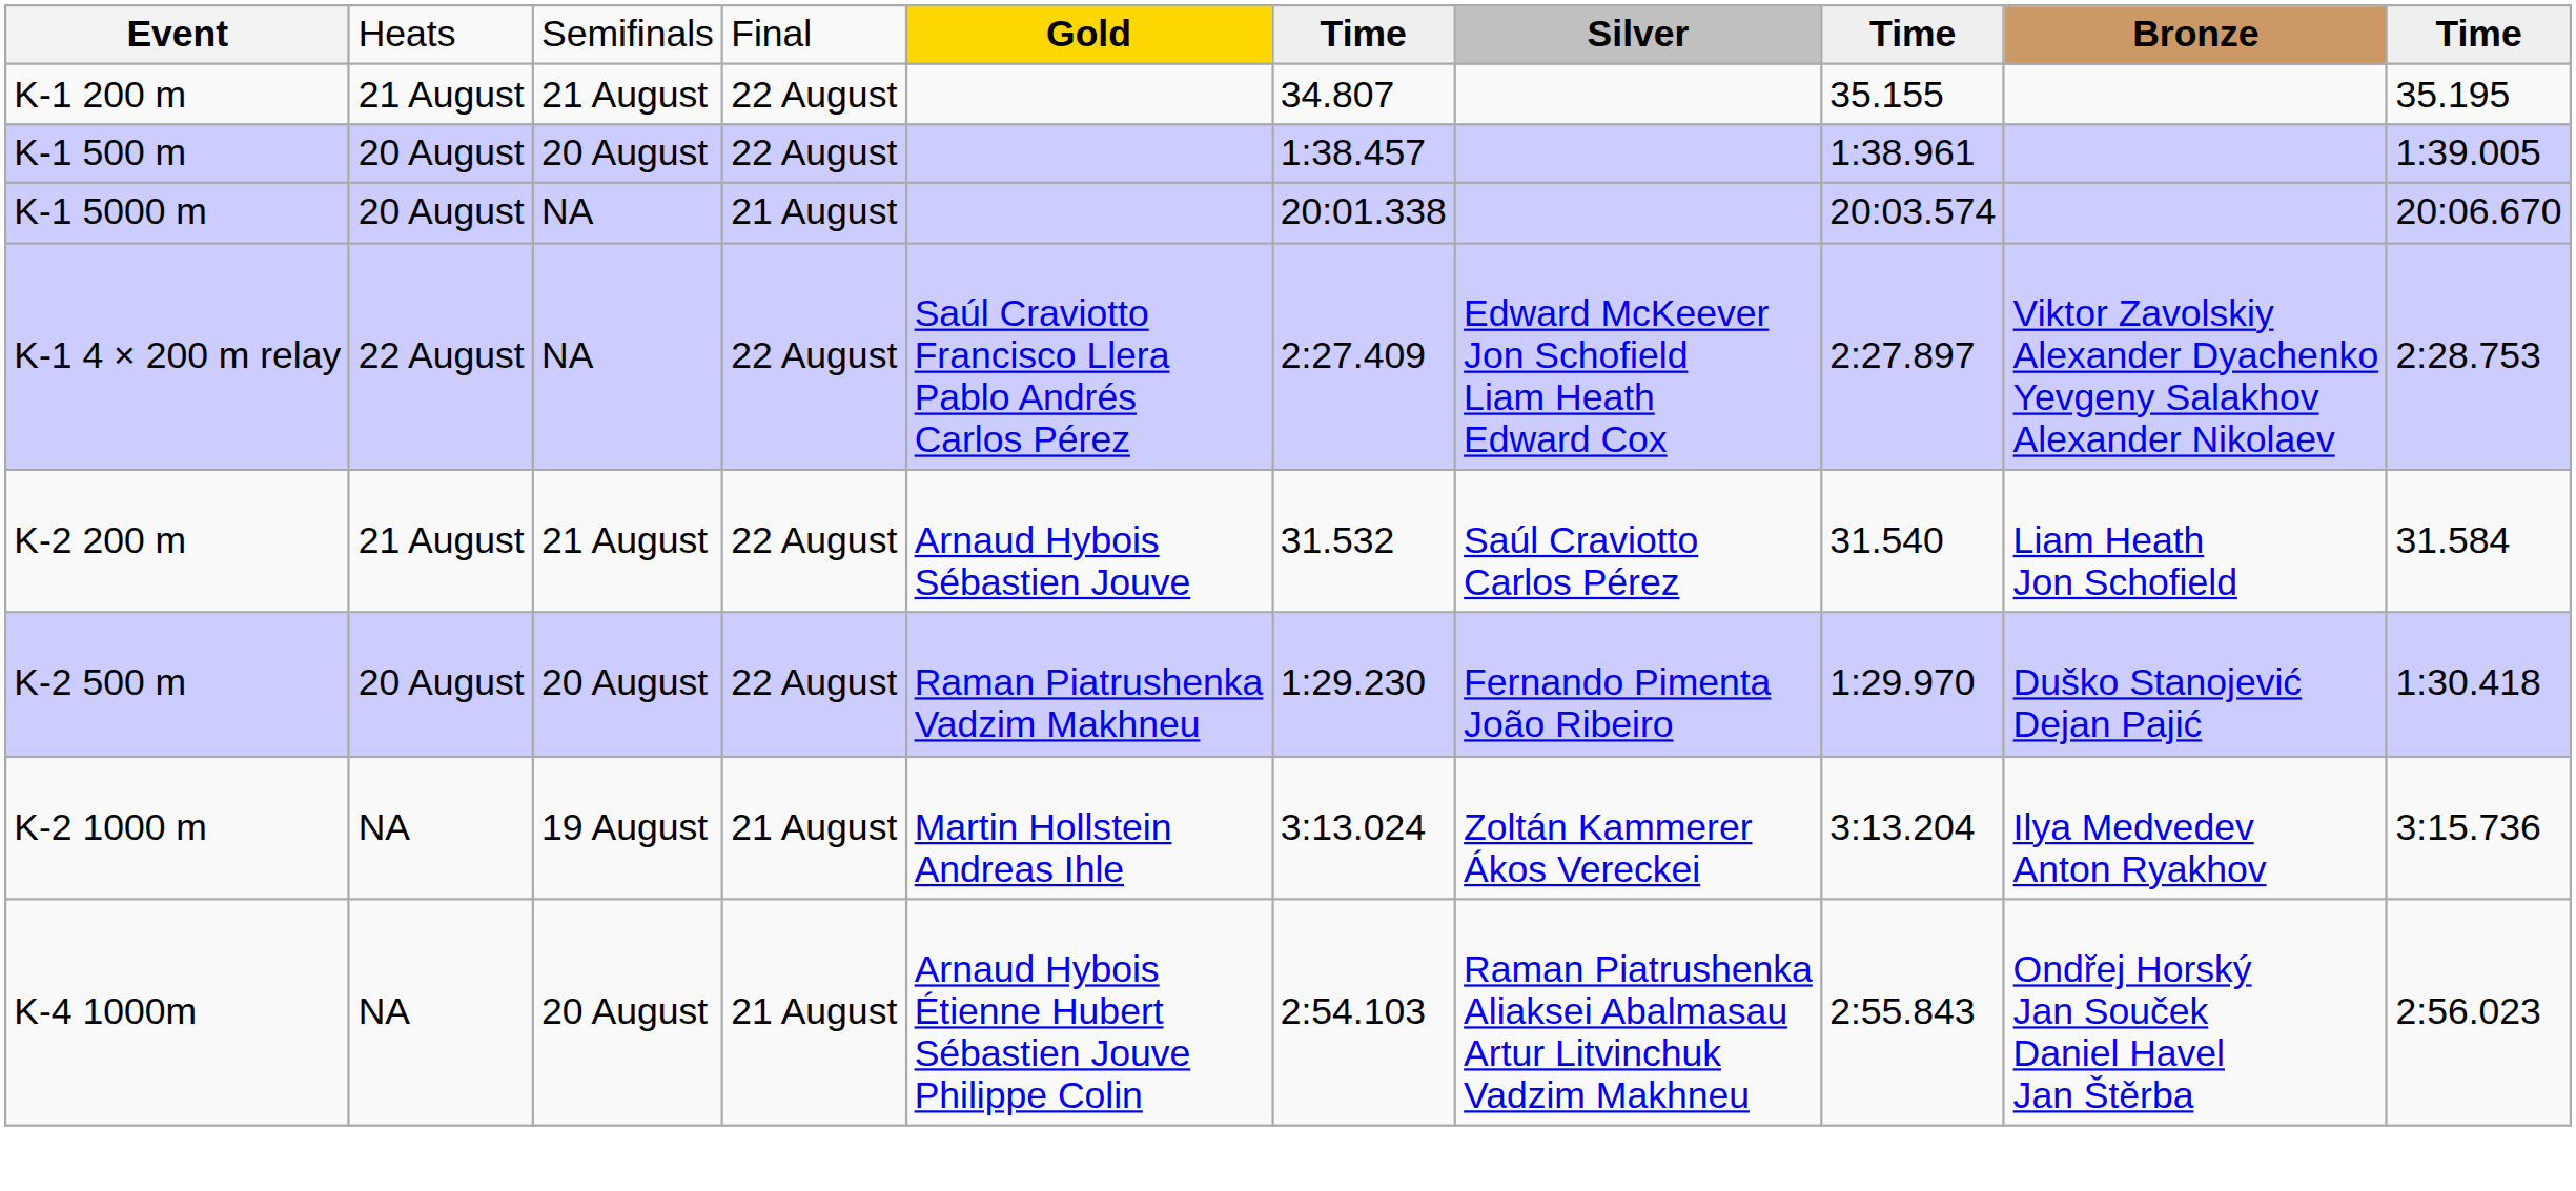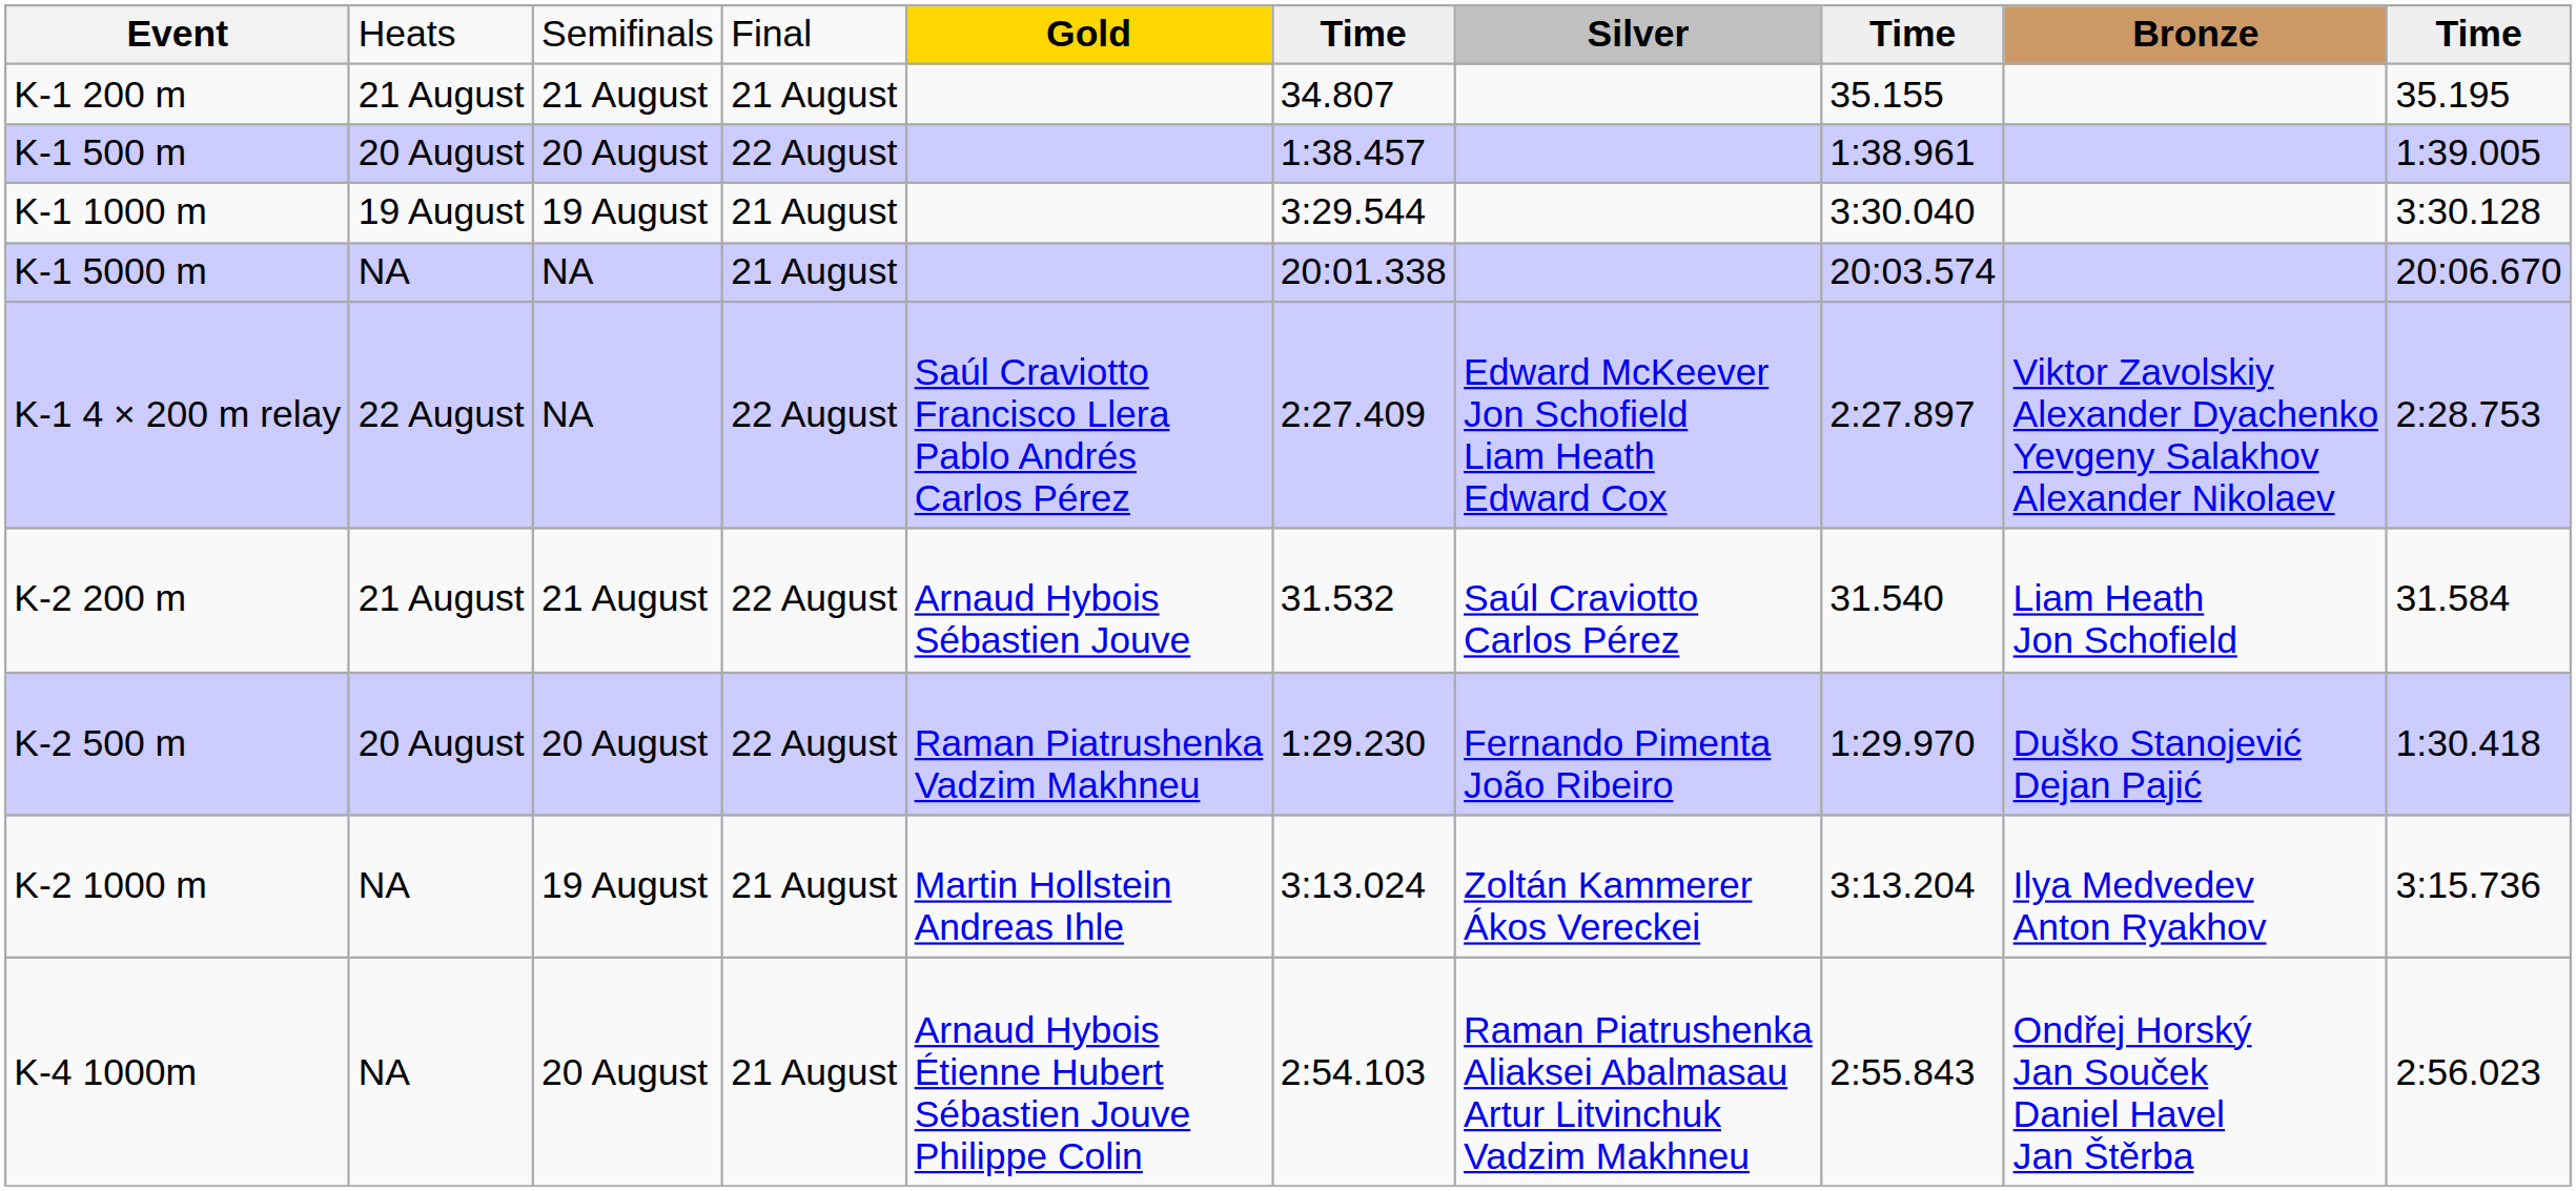K-1 200 m | column 4: 22 August -> 21 August
+ row: K-1 1000 m | 19 August | 19 August | 21 August | 3:29.544 | 3:30.040 | 3:30.128
K-1 5000 m | column 2: 20 August -> NA
